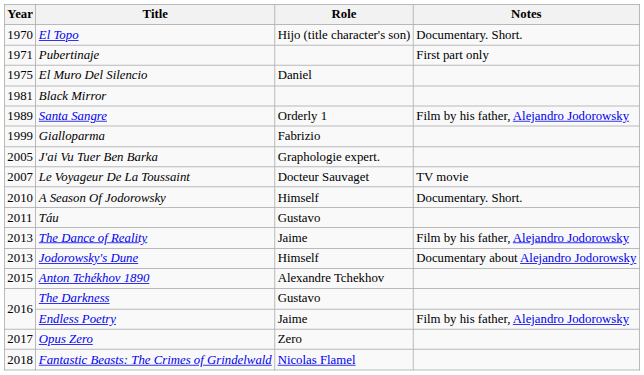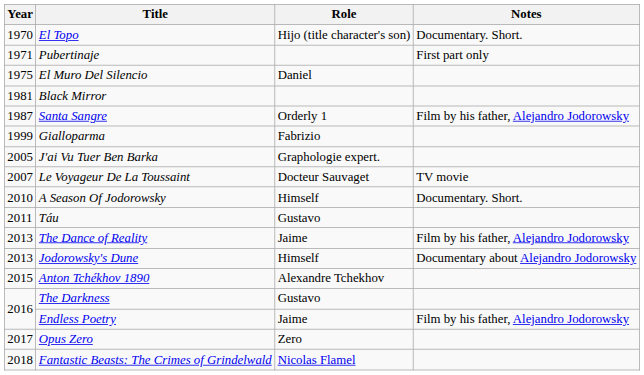Santa Sangre | Year: 1989 -> 1987
